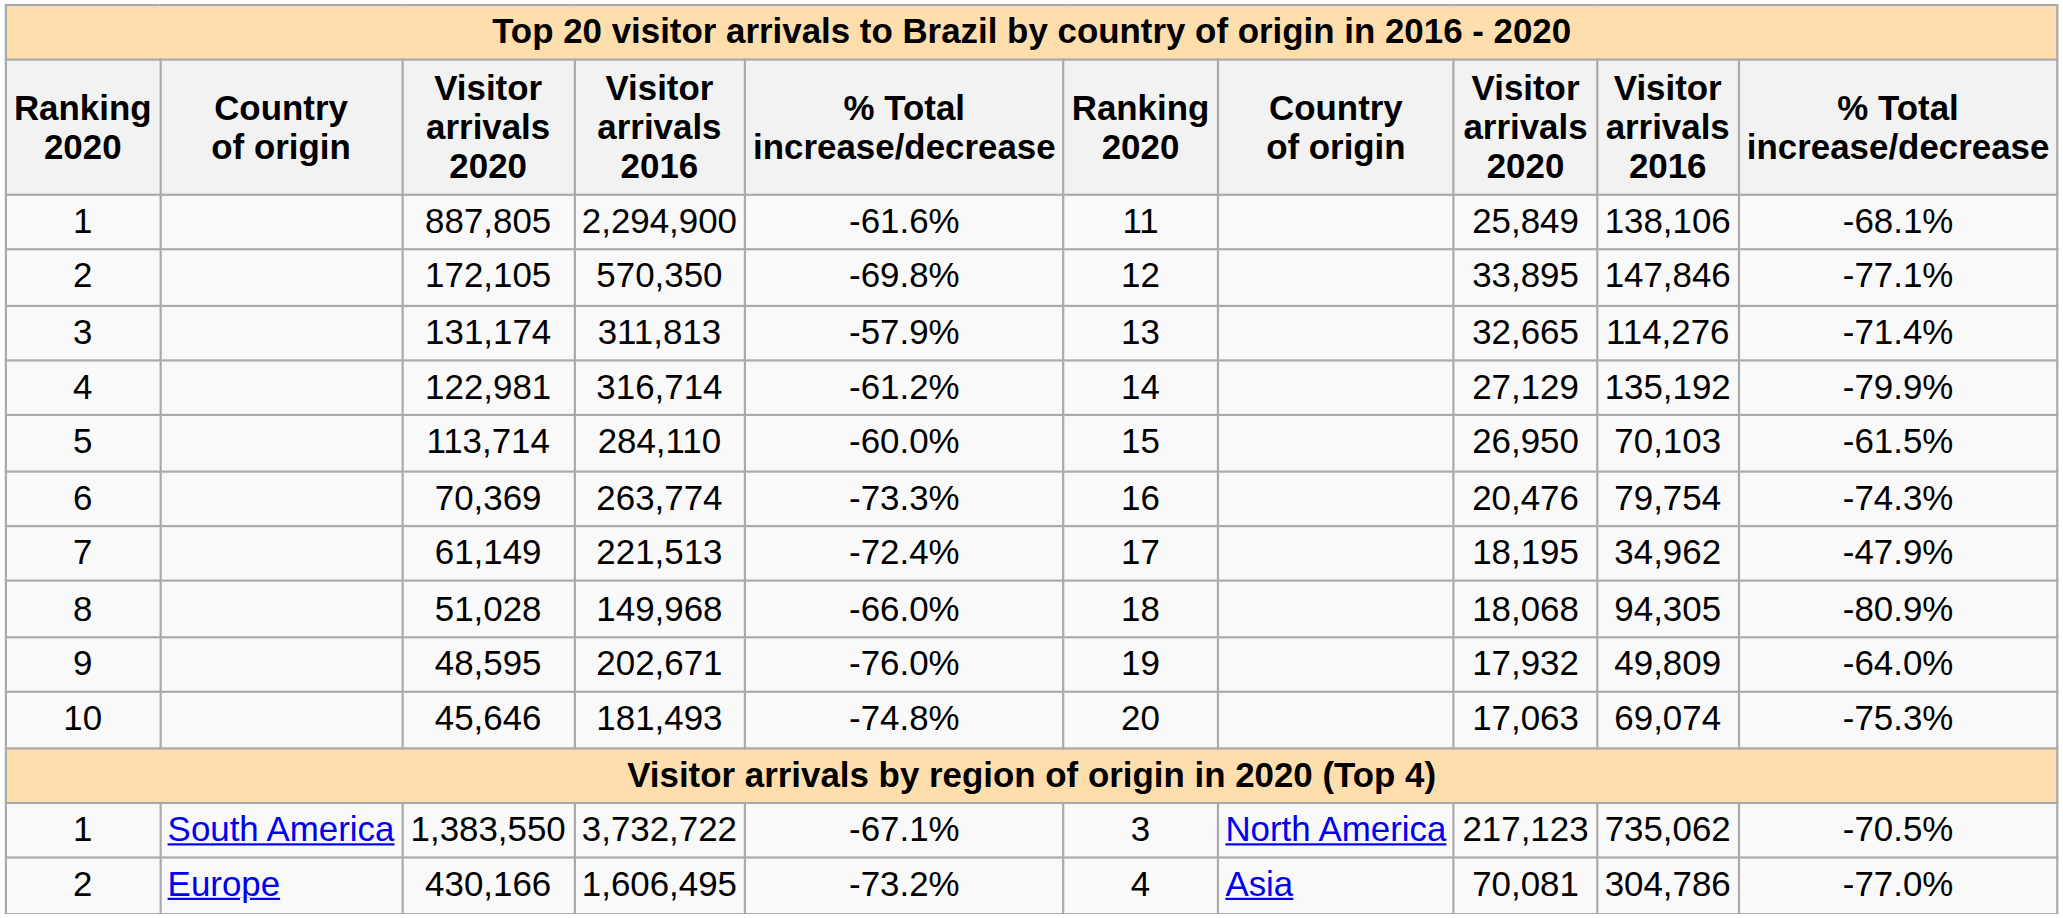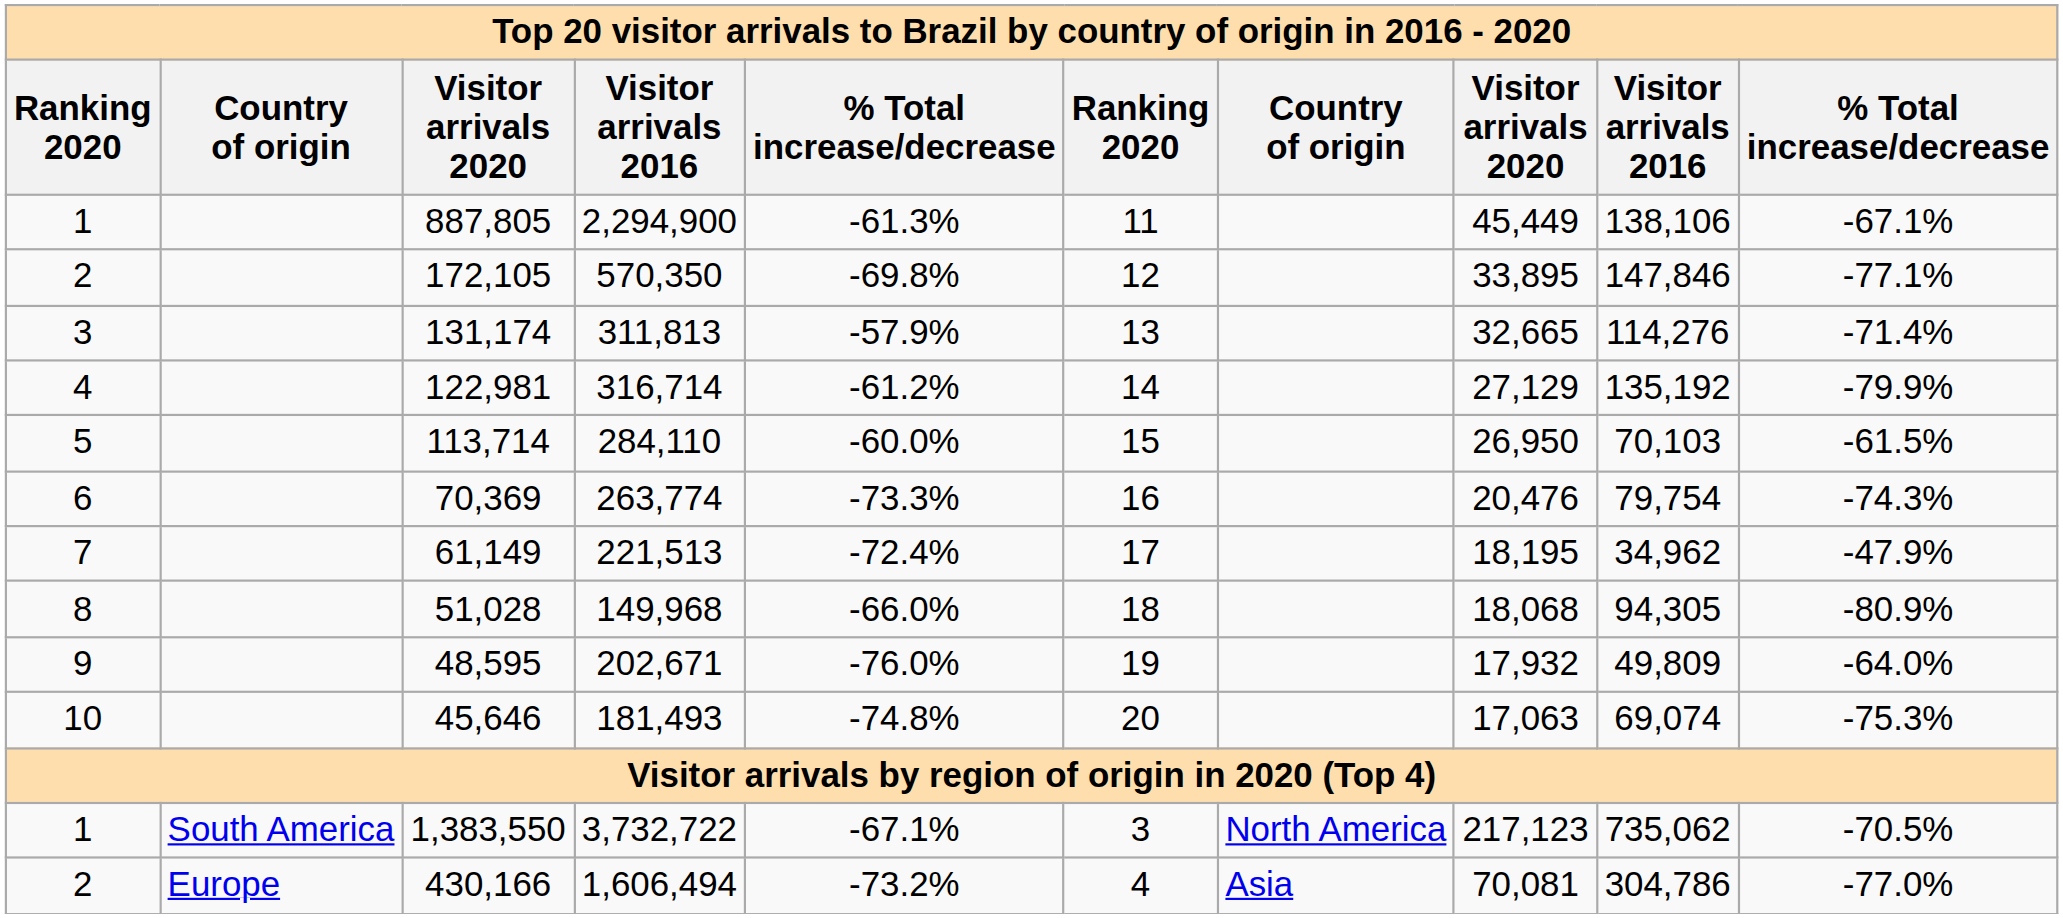887,805 | column 5: -61.6% -> -61.3%
887,805 | column 8: 25,849 -> 45,449
887,805 | column 10: -68.1% -> -67.1%
430,166 | column 4: 1,606,495 -> 1,606,494
